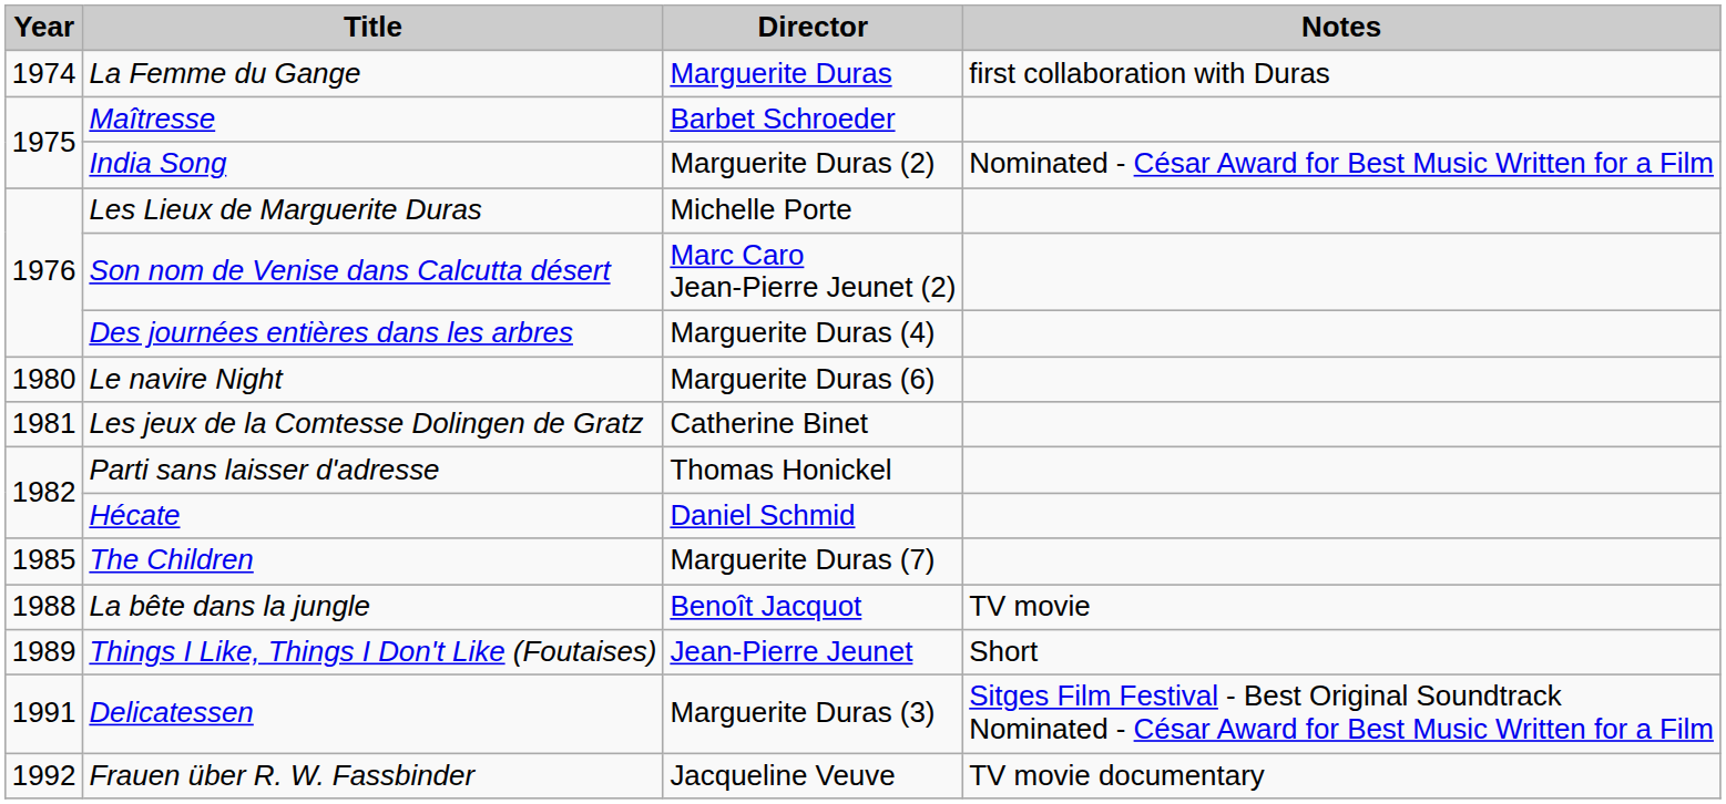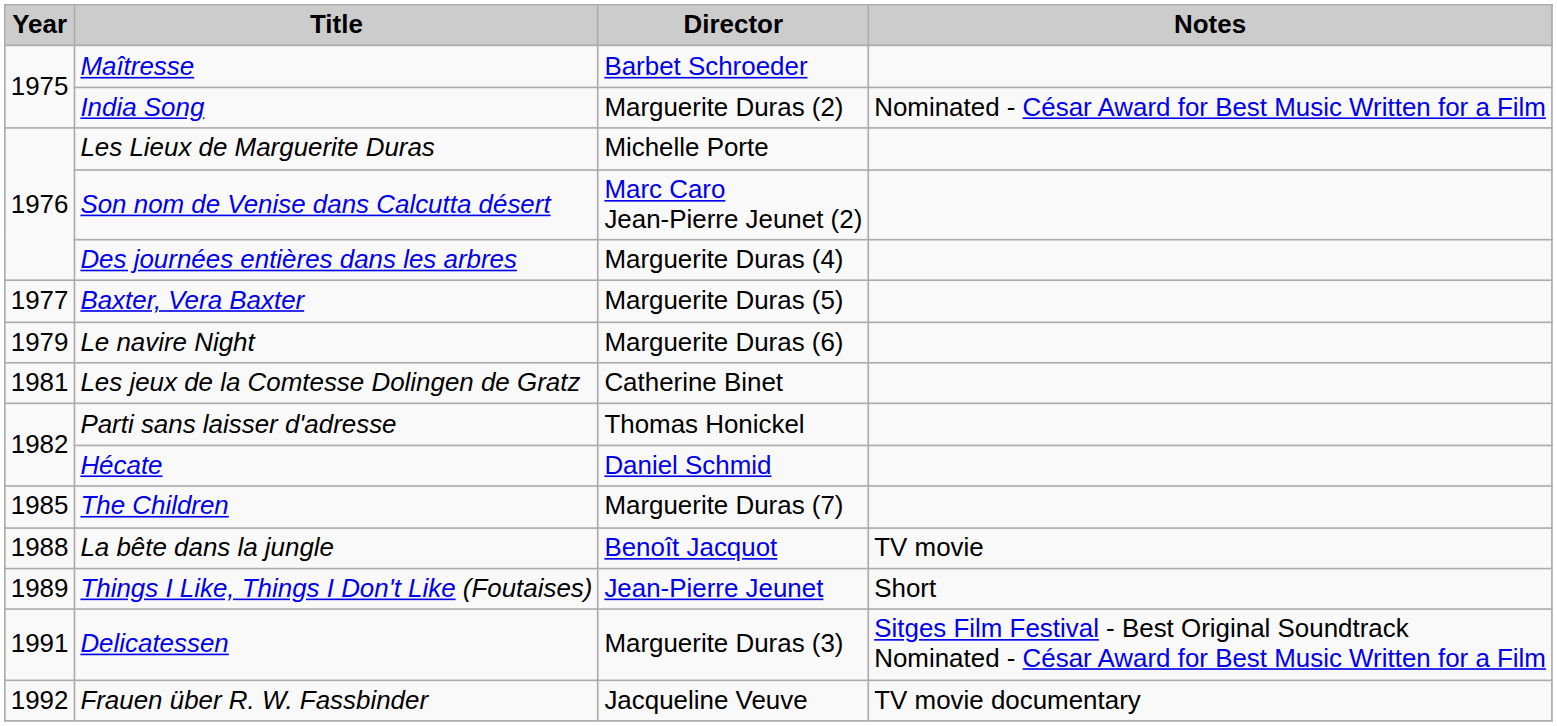- row: 1974 | La Femme du Gange | Marguerite Duras | first collaboration with Duras
+ row: 1977 | Baxter, Vera Baxter | Marguerite Duras (5)
Le navire Night | Year: 1980 -> 1979
